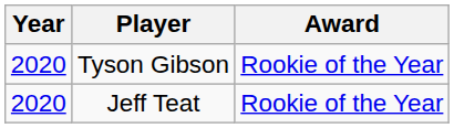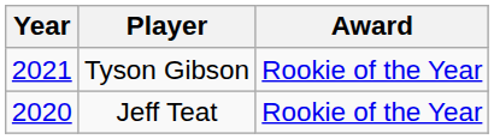Tyson Gibson | Year: 2020 -> 2021
